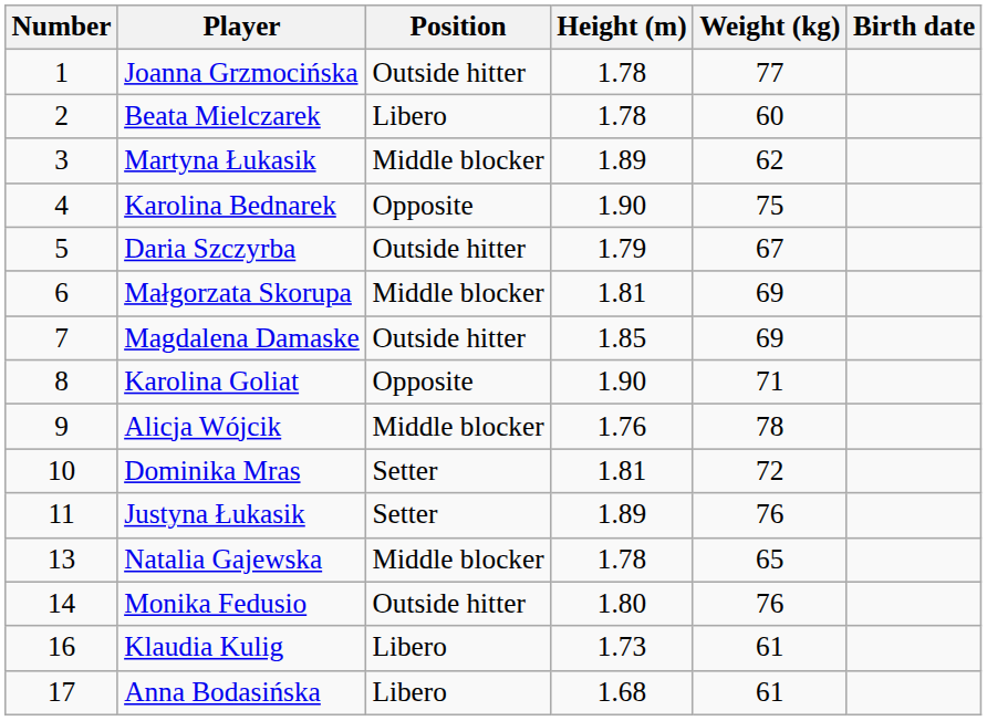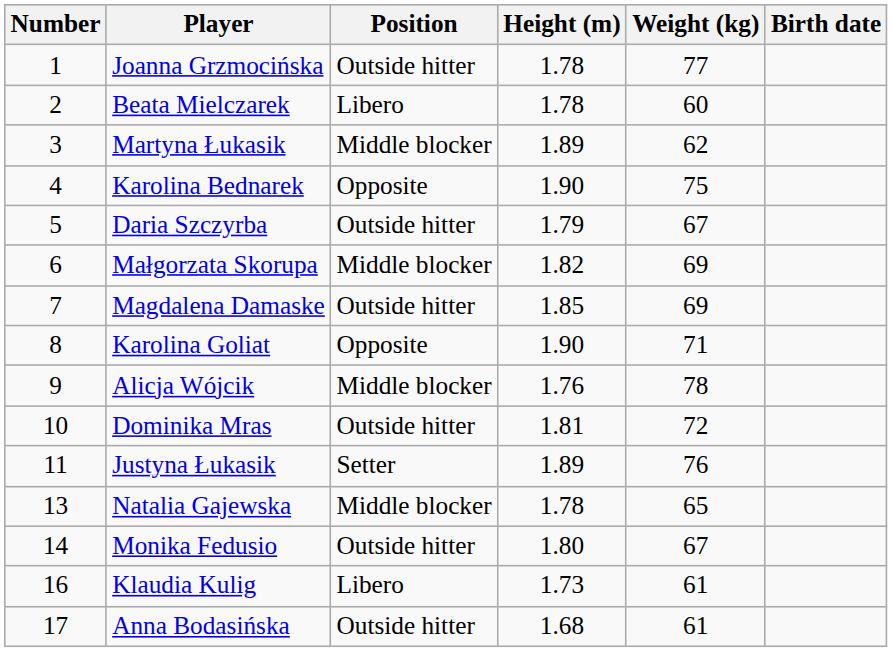Małgorzata Skorupa | Height (m): 1.81 -> 1.82
Dominika Mras | Position: Setter -> Outside hitter
Monika Fedusio | Weight (kg): 76 -> 67
Anna Bodasińska | Position: Libero -> Outside hitter
